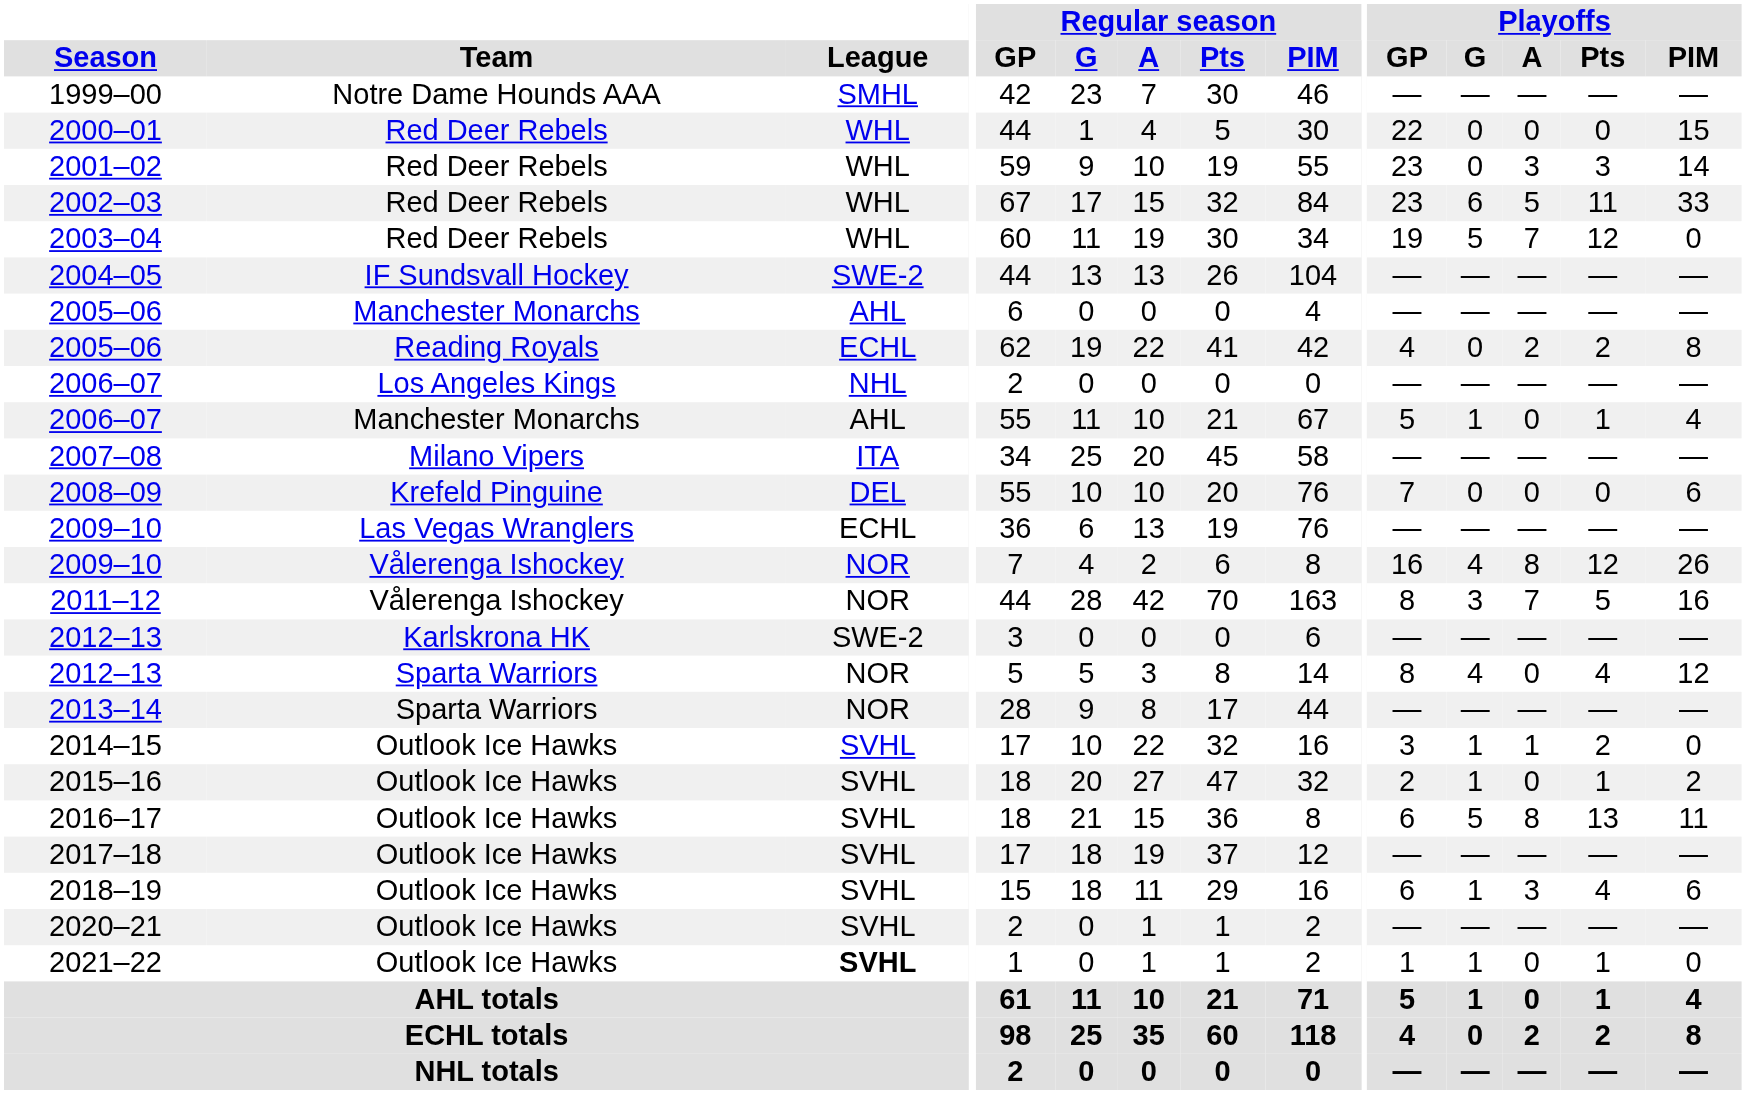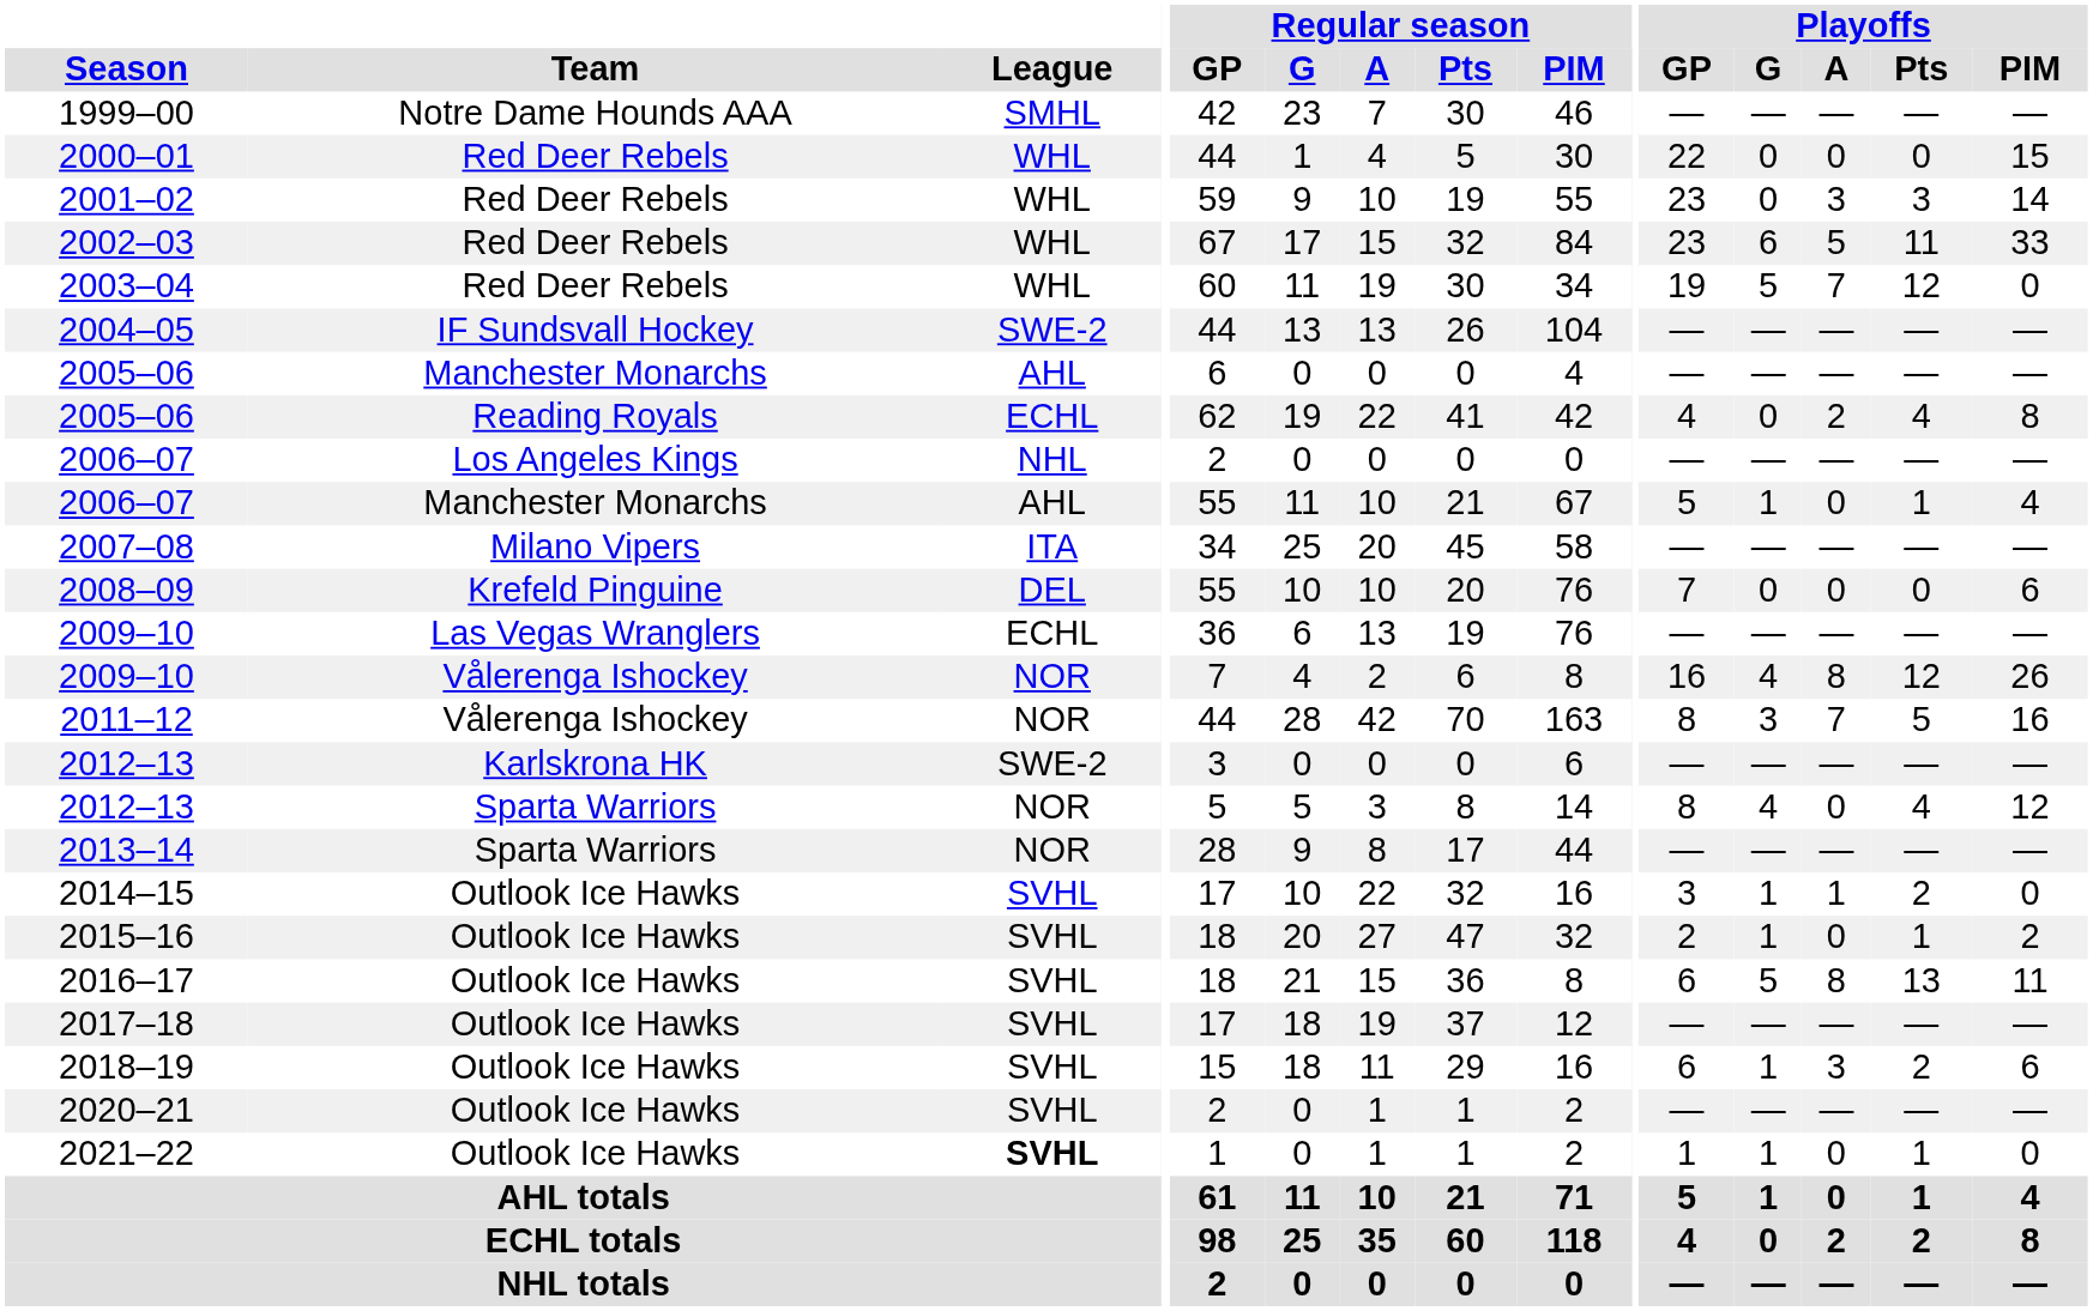2005–06 / Reading Royals | Playoffs / Pts: 2 -> 4
2018–19 | Playoffs / Pts: 4 -> 2
